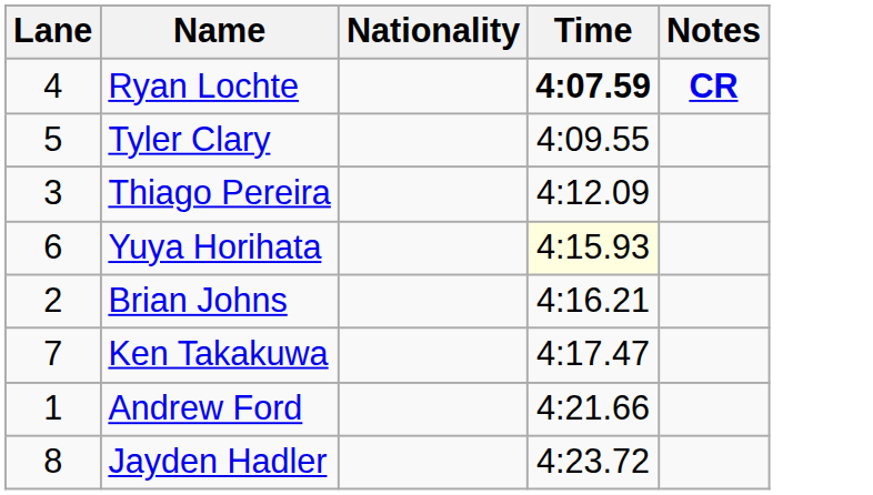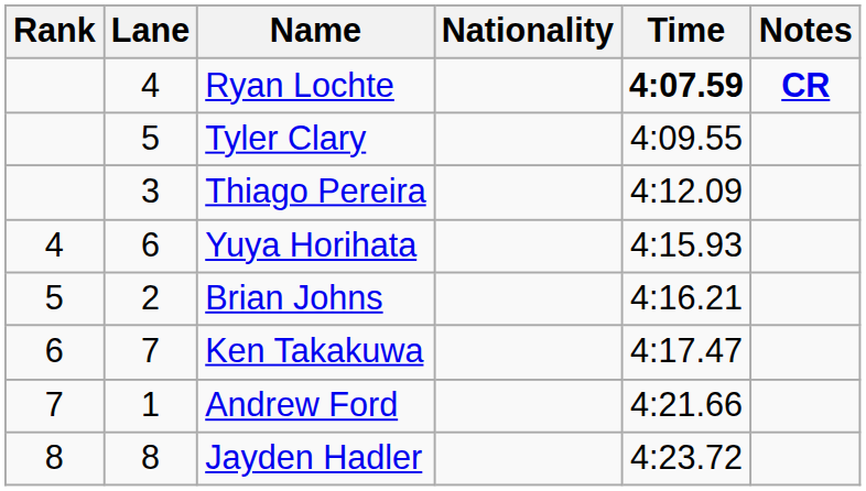+ column: Rank | 4 | 5 | 6 | 7 | 8
Yuya Horihata | Time: lightyellow background -> no background
